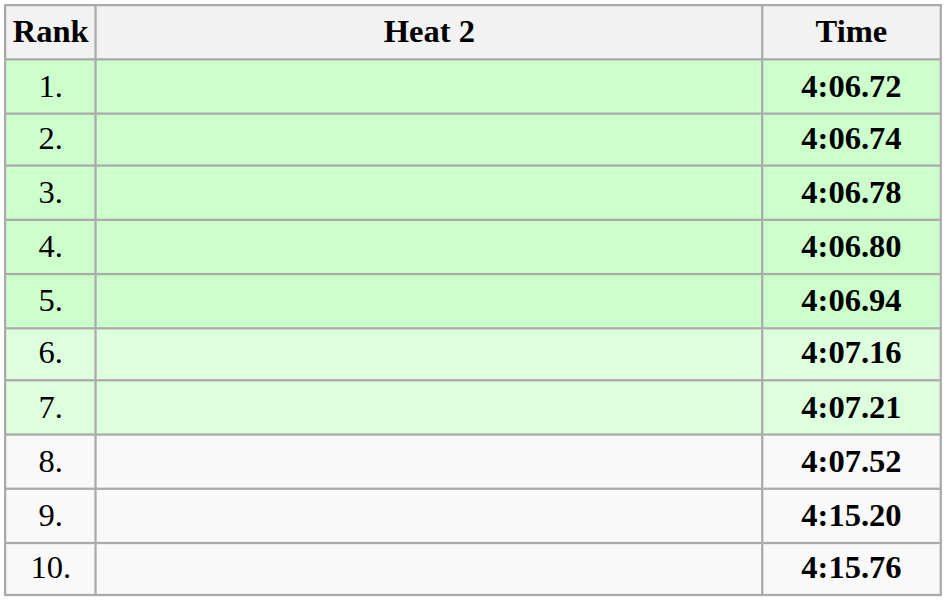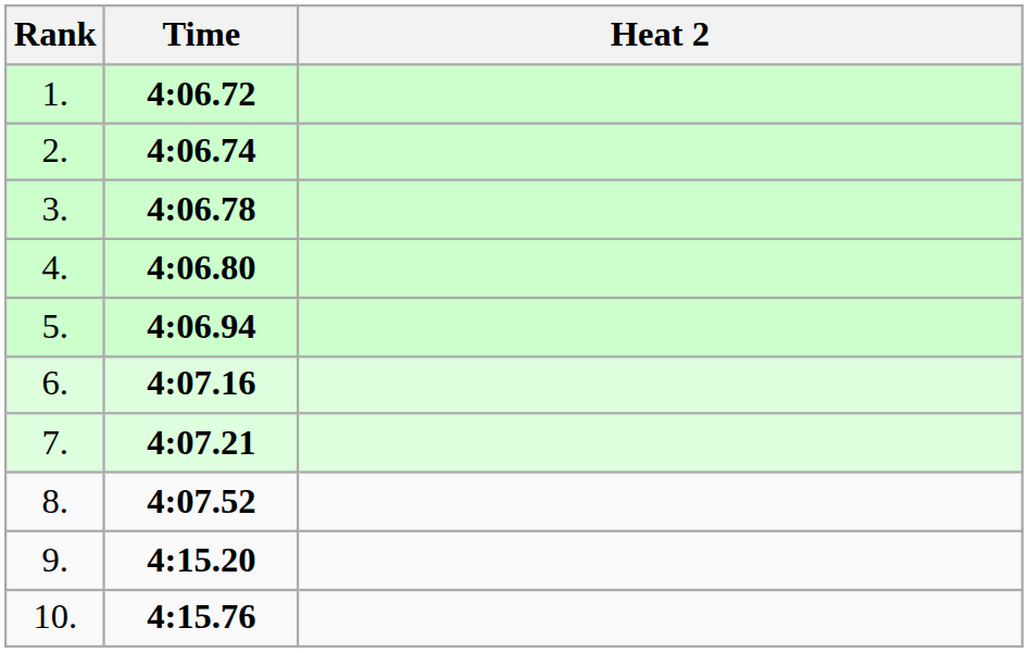columns swapped: Heat 2 <-> Time
